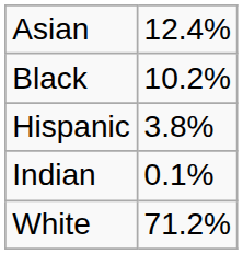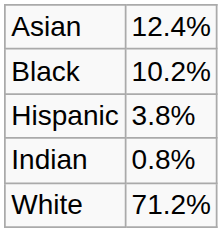Indian | column 2: 0.1% -> 0.8%
